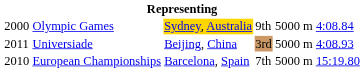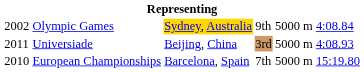Olympic Games | column 1: 2000 -> 2002
